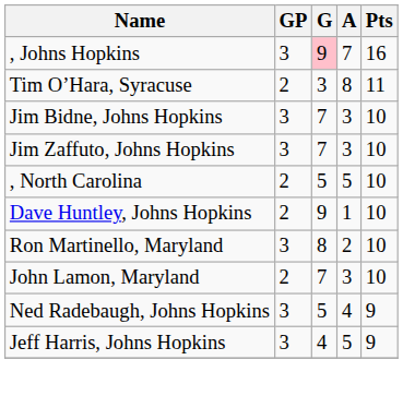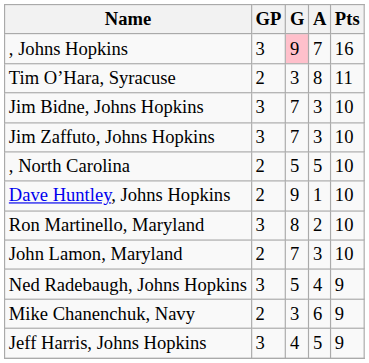+ row: Mike Chanenchuk, Navy | 2 | 3 | 6 | 9
